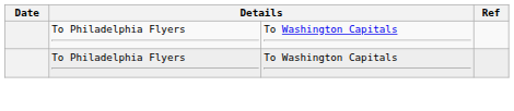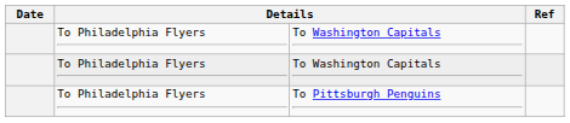+ row: To Philadelphia Flyers | To Pittsburgh Penguins
